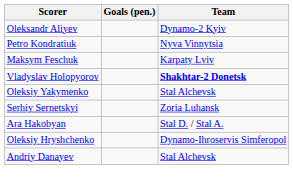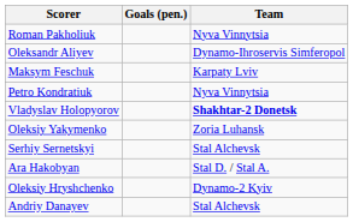+ row: Roman Pakholiuk | Nyva Vinnytsia
Oleksandr Aliyev | Team: Dynamo-2 Kyiv -> Dynamo-Ihroservis Simferopol
rows swapped: Petro Kondratiuk <-> Maksym Feschuk
Oleksiy Yakymenko | Team: Stal Alchevsk -> Zoria Luhansk
Serhiy Sernetskyi | Team: Zoria Luhansk -> Stal Alchevsk
Oleksiy Hryshchenko | Team: Dynamo-Ihroservis Simferopol -> Dynamo-2 Kyiv
